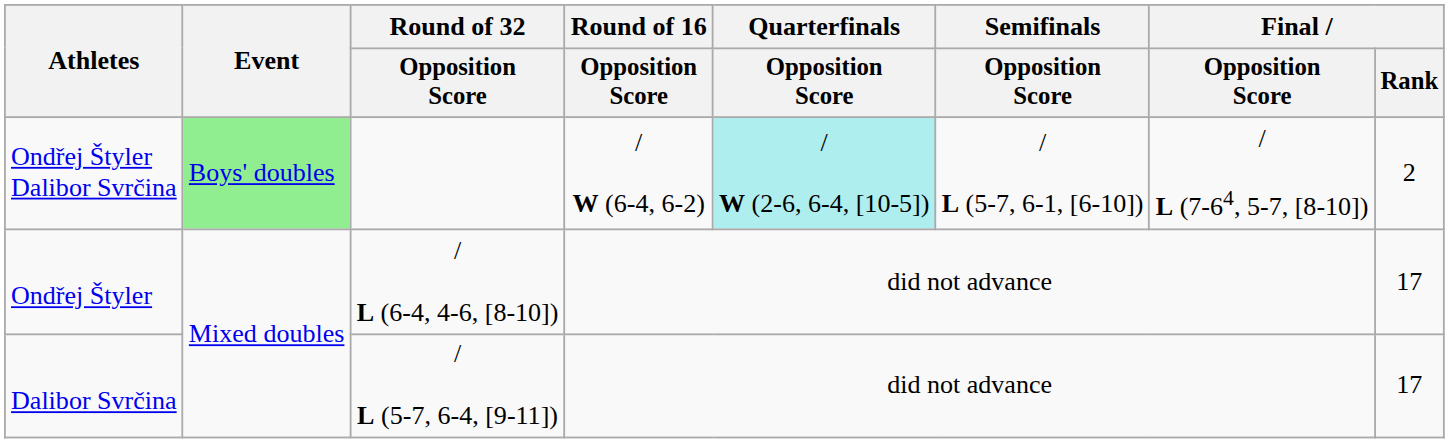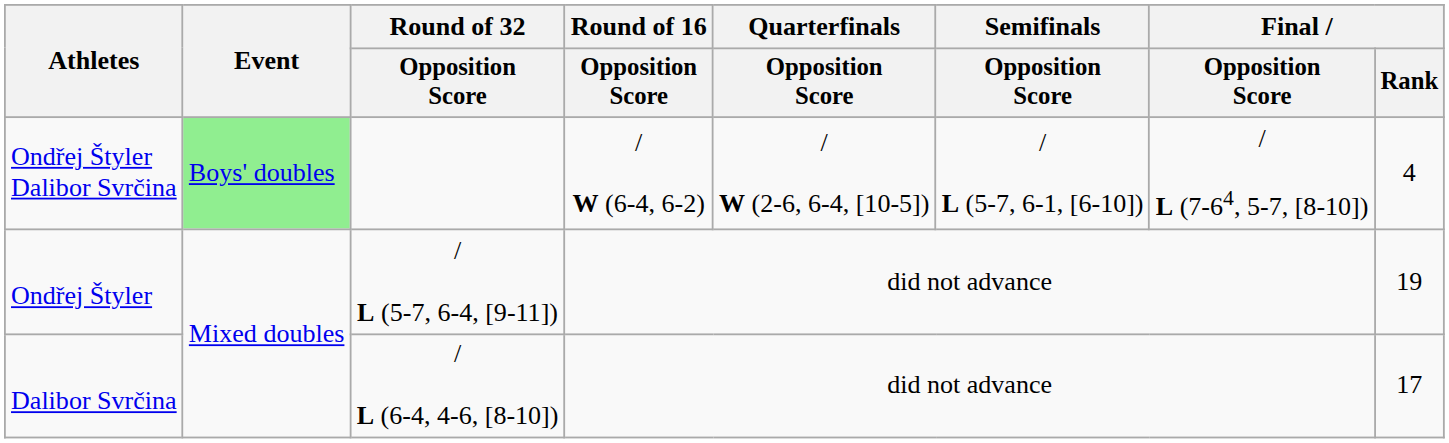Ondřej Štyler Dalibor Svrčina | Quarterfinals / Opposition Score: paleturquoise background -> no background
Ondřej Štyler Dalibor Svrčina | Final / Rank: 2 -> 4
Ondřej Štyler | Round of 32 / Opposition Score: / L (6-4, 4-6, [8-10]) -> / L (5-7, 6-4, [9-11])
Ondřej Štyler | Final / Rank: 17 -> 19
Dalibor Svrčina | Round of 32 / Opposition Score: / L (5-7, 6-4, [9-11]) -> / L (6-4, 4-6, [8-10])
